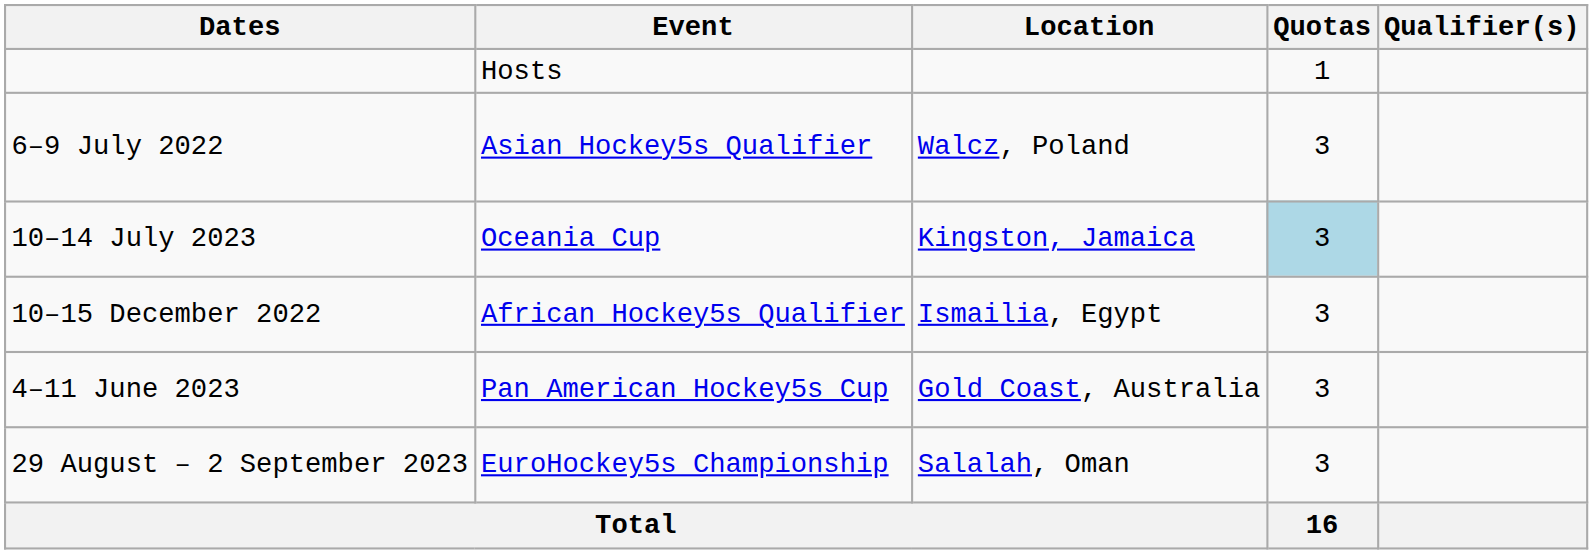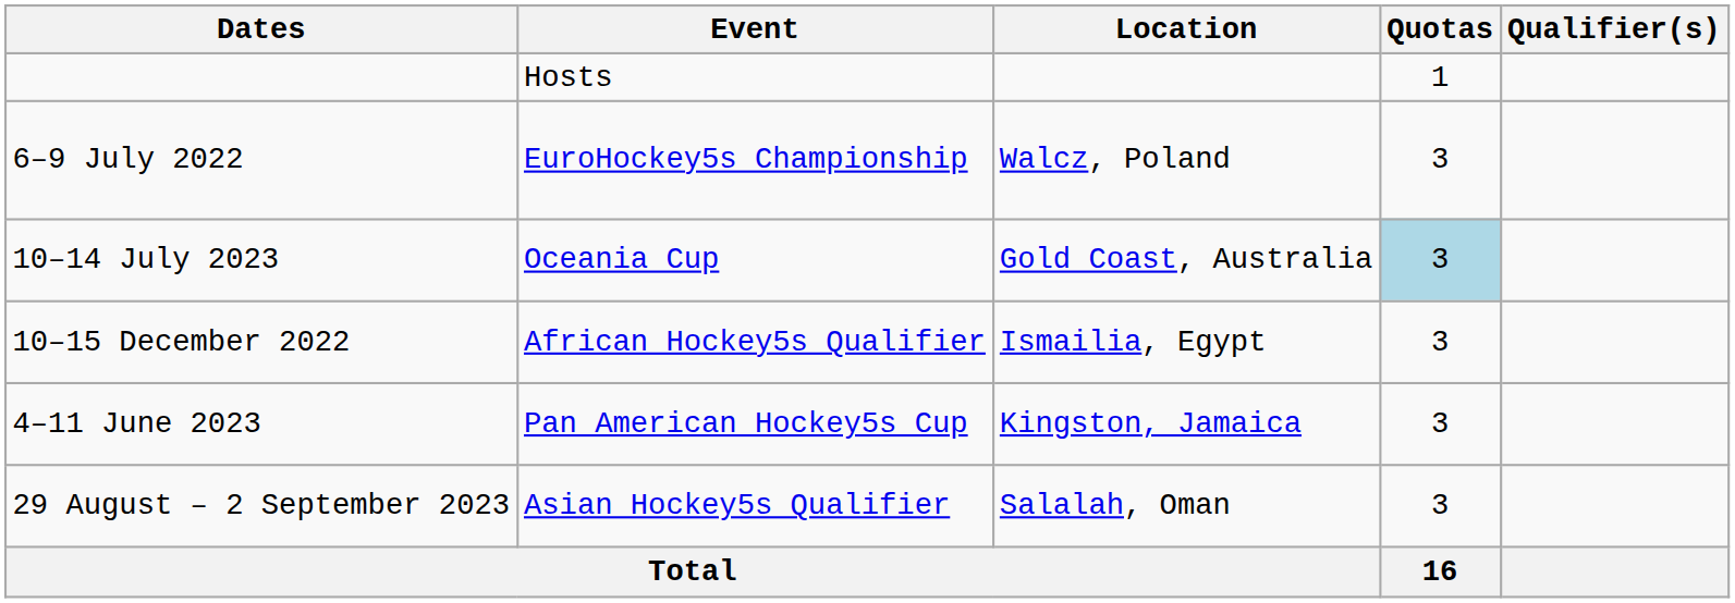6–9 July 2022 | Event: Asian Hockey5s Qualifier -> EuroHockey5s Championship
10–14 July 2023 | Location: Kingston, Jamaica -> Gold Coast, Australia
4–11 June 2023 | Location: Gold Coast, Australia -> Kingston, Jamaica
29 August – 2 September 2023 | Event: EuroHockey5s Championship -> Asian Hockey5s Qualifier
